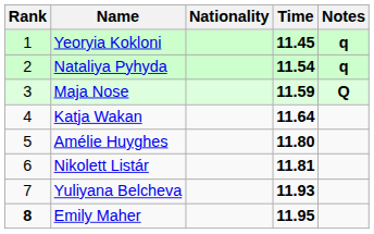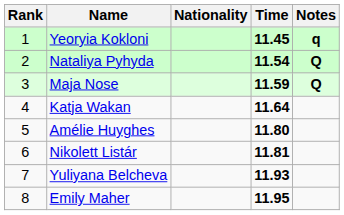Nataliya Pyhyda | Notes: q -> Q
Emily Maher | Rank: bold -> normal
